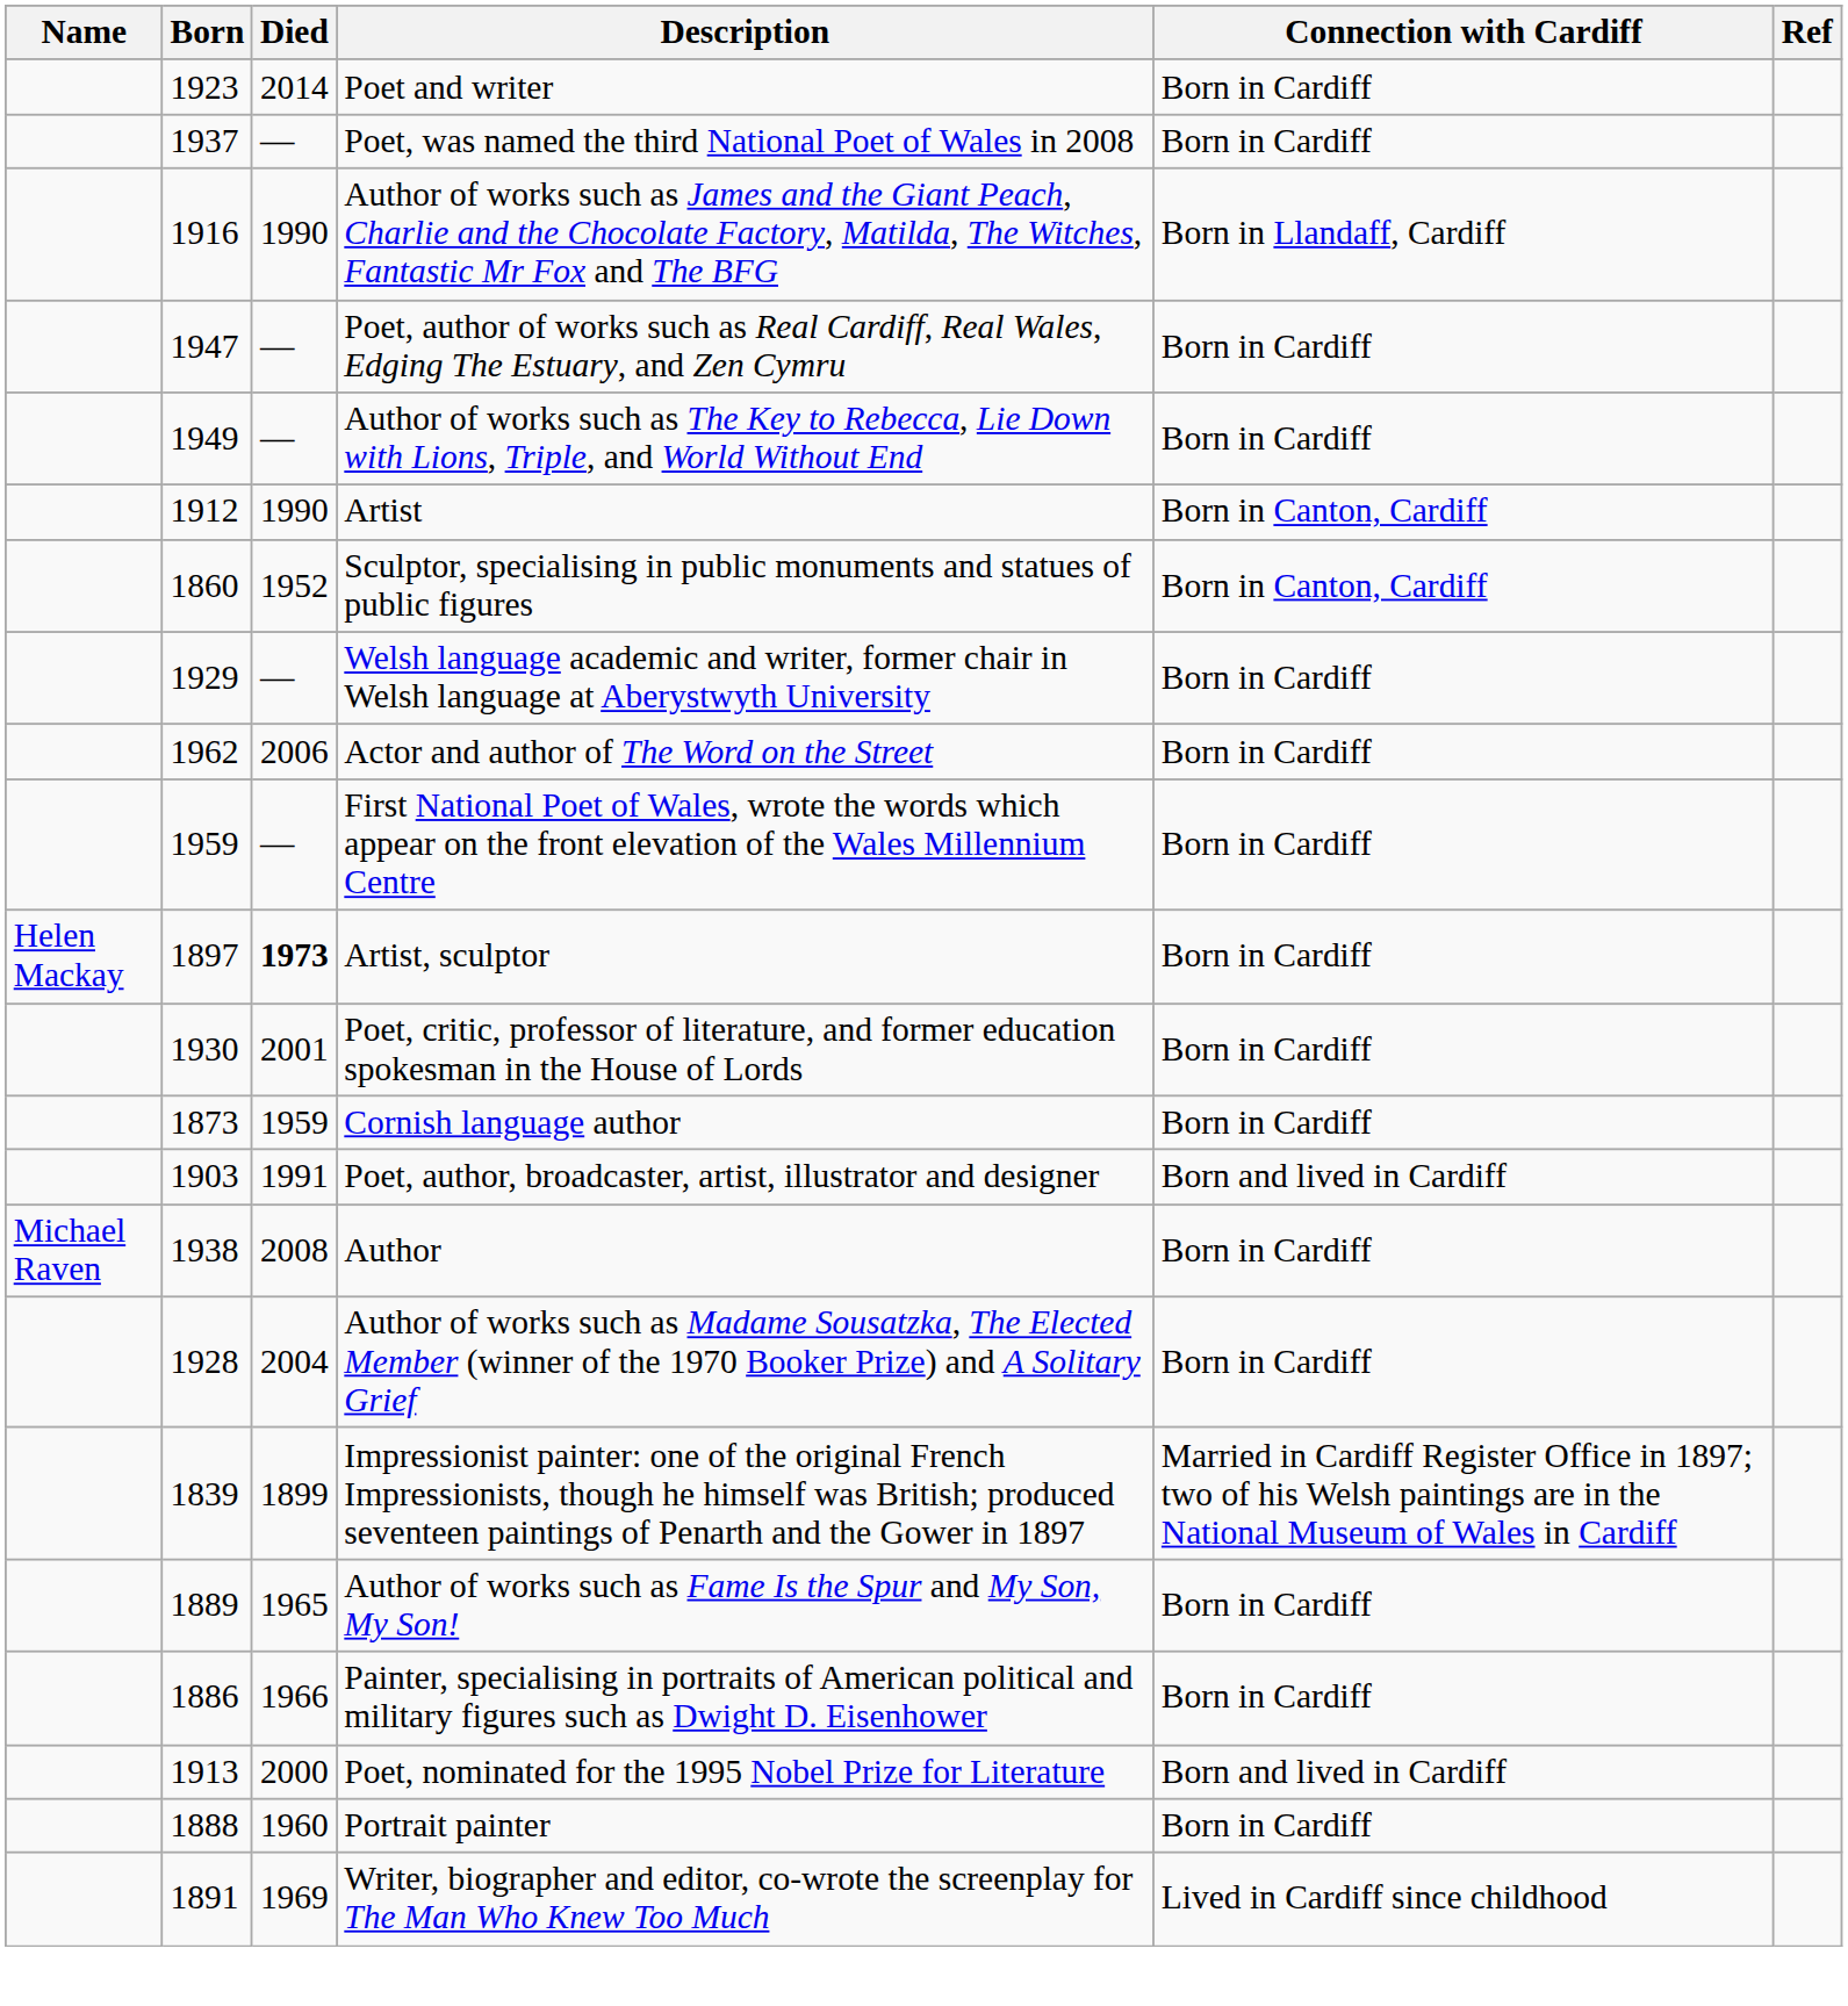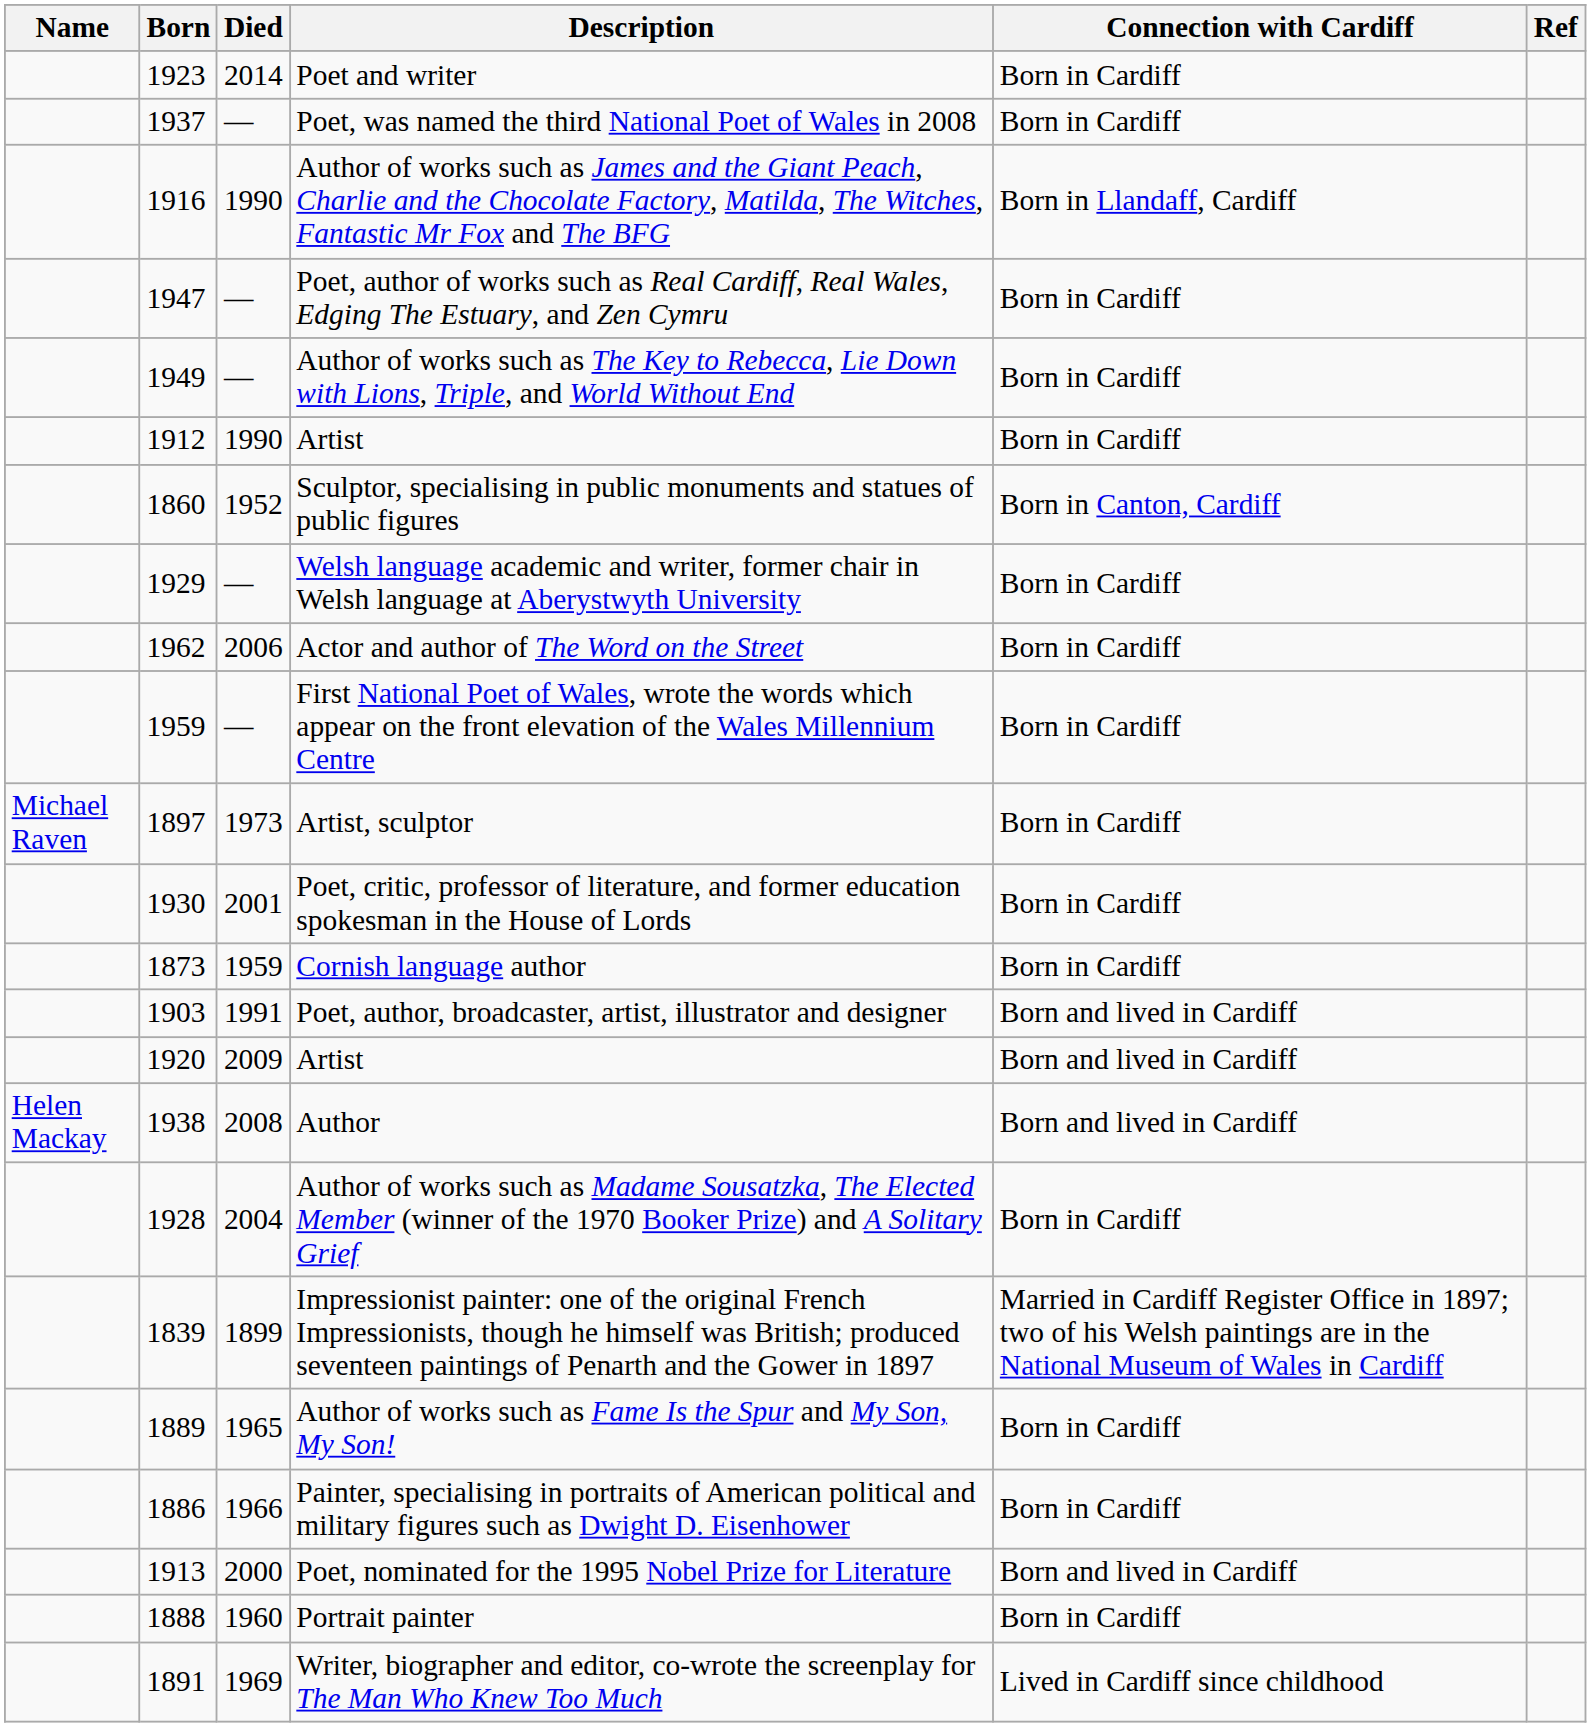1912 / Artist | Connection with Cardiff: Born in Canton, Cardiff -> Born in Cardiff
Artist, sculptor | Name: Helen Mackay -> Michael Raven
Artist, sculptor | Died: bold -> normal
+ row: 1920 | 2009 | Artist | Born and lived in Cardiff
Author | Name: Michael Raven -> Helen Mackay
Author | Connection with Cardiff: Born in Cardiff -> Born and lived in Cardiff
